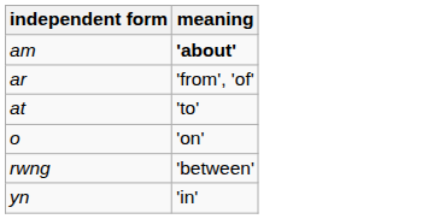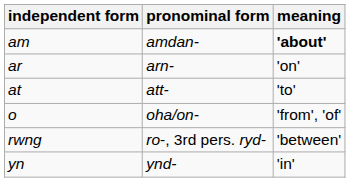+ column: pronominal form | amdan- | arn- | att- | oha/on- | ro-, 3rd pers. ryd- | ynd-
ar | meaning: 'from', 'of' -> 'on'
o | meaning: 'on' -> 'from', 'of'
